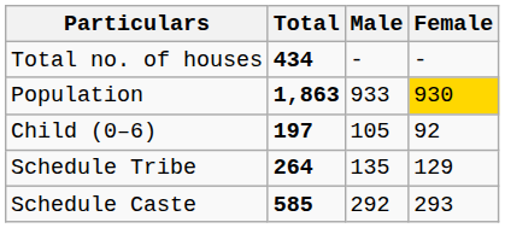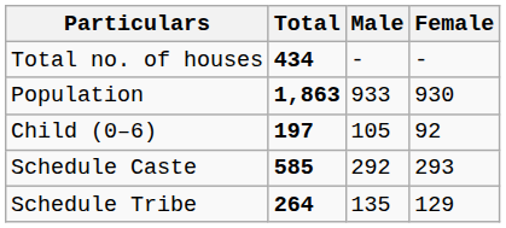Population | Female: gold background -> no background
rows swapped: Schedule Caste <-> Schedule Tribe
